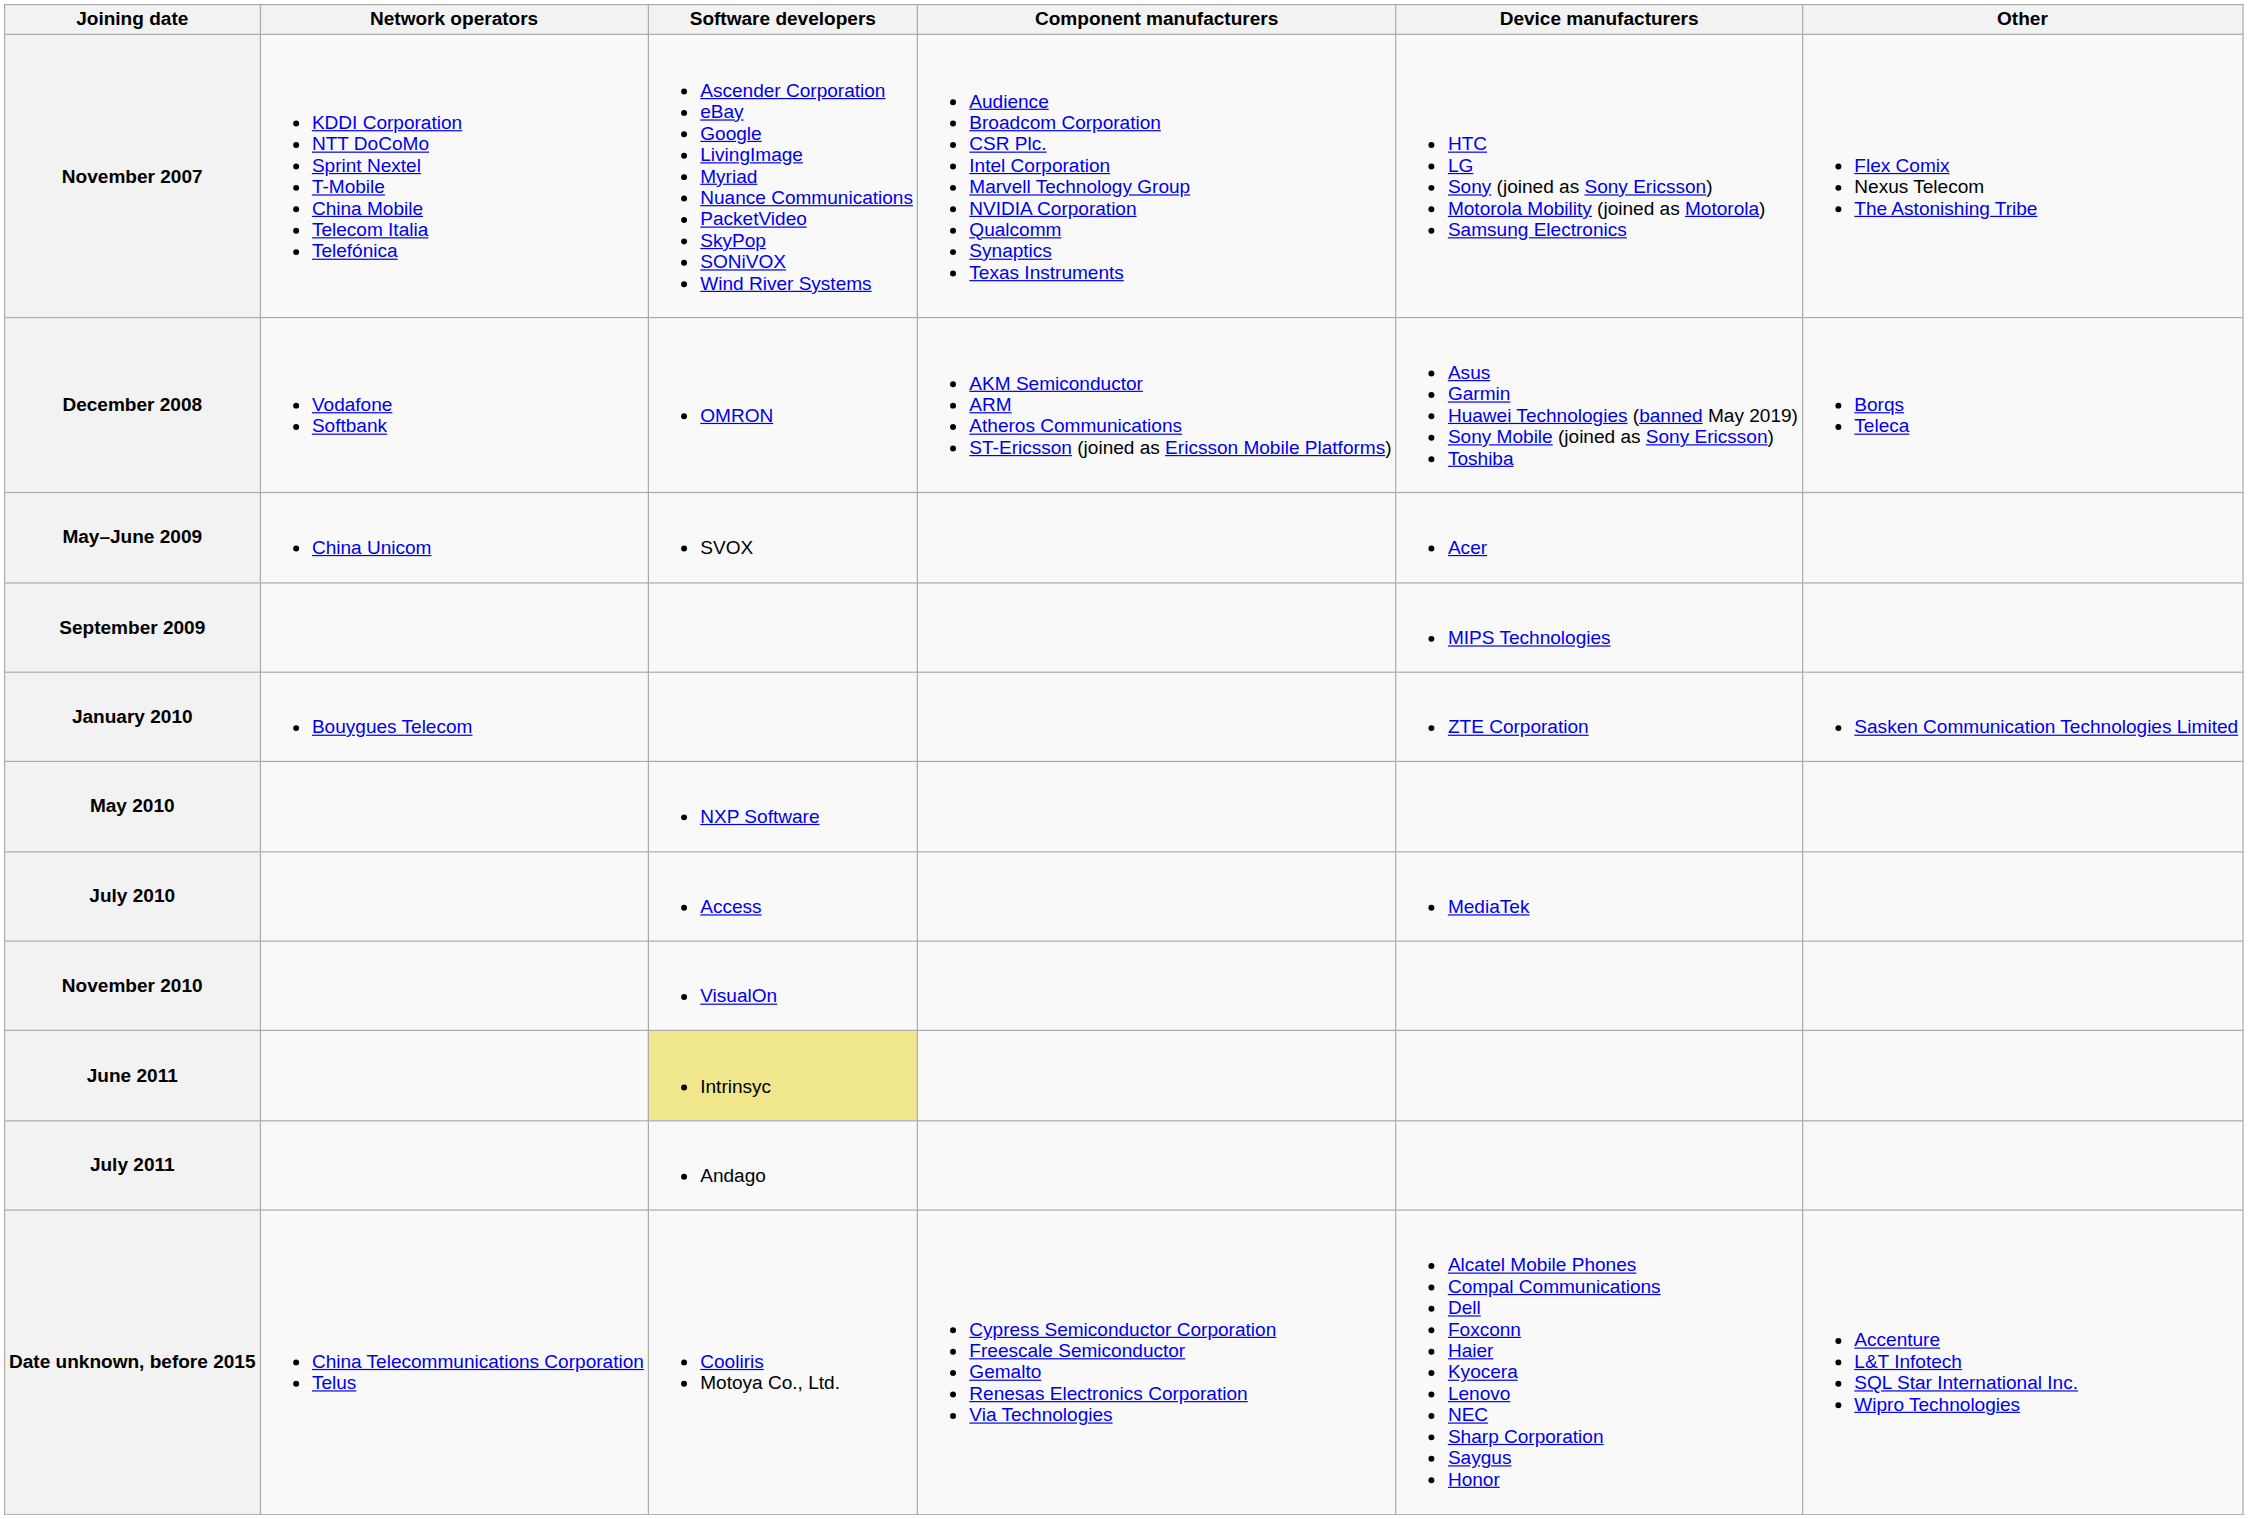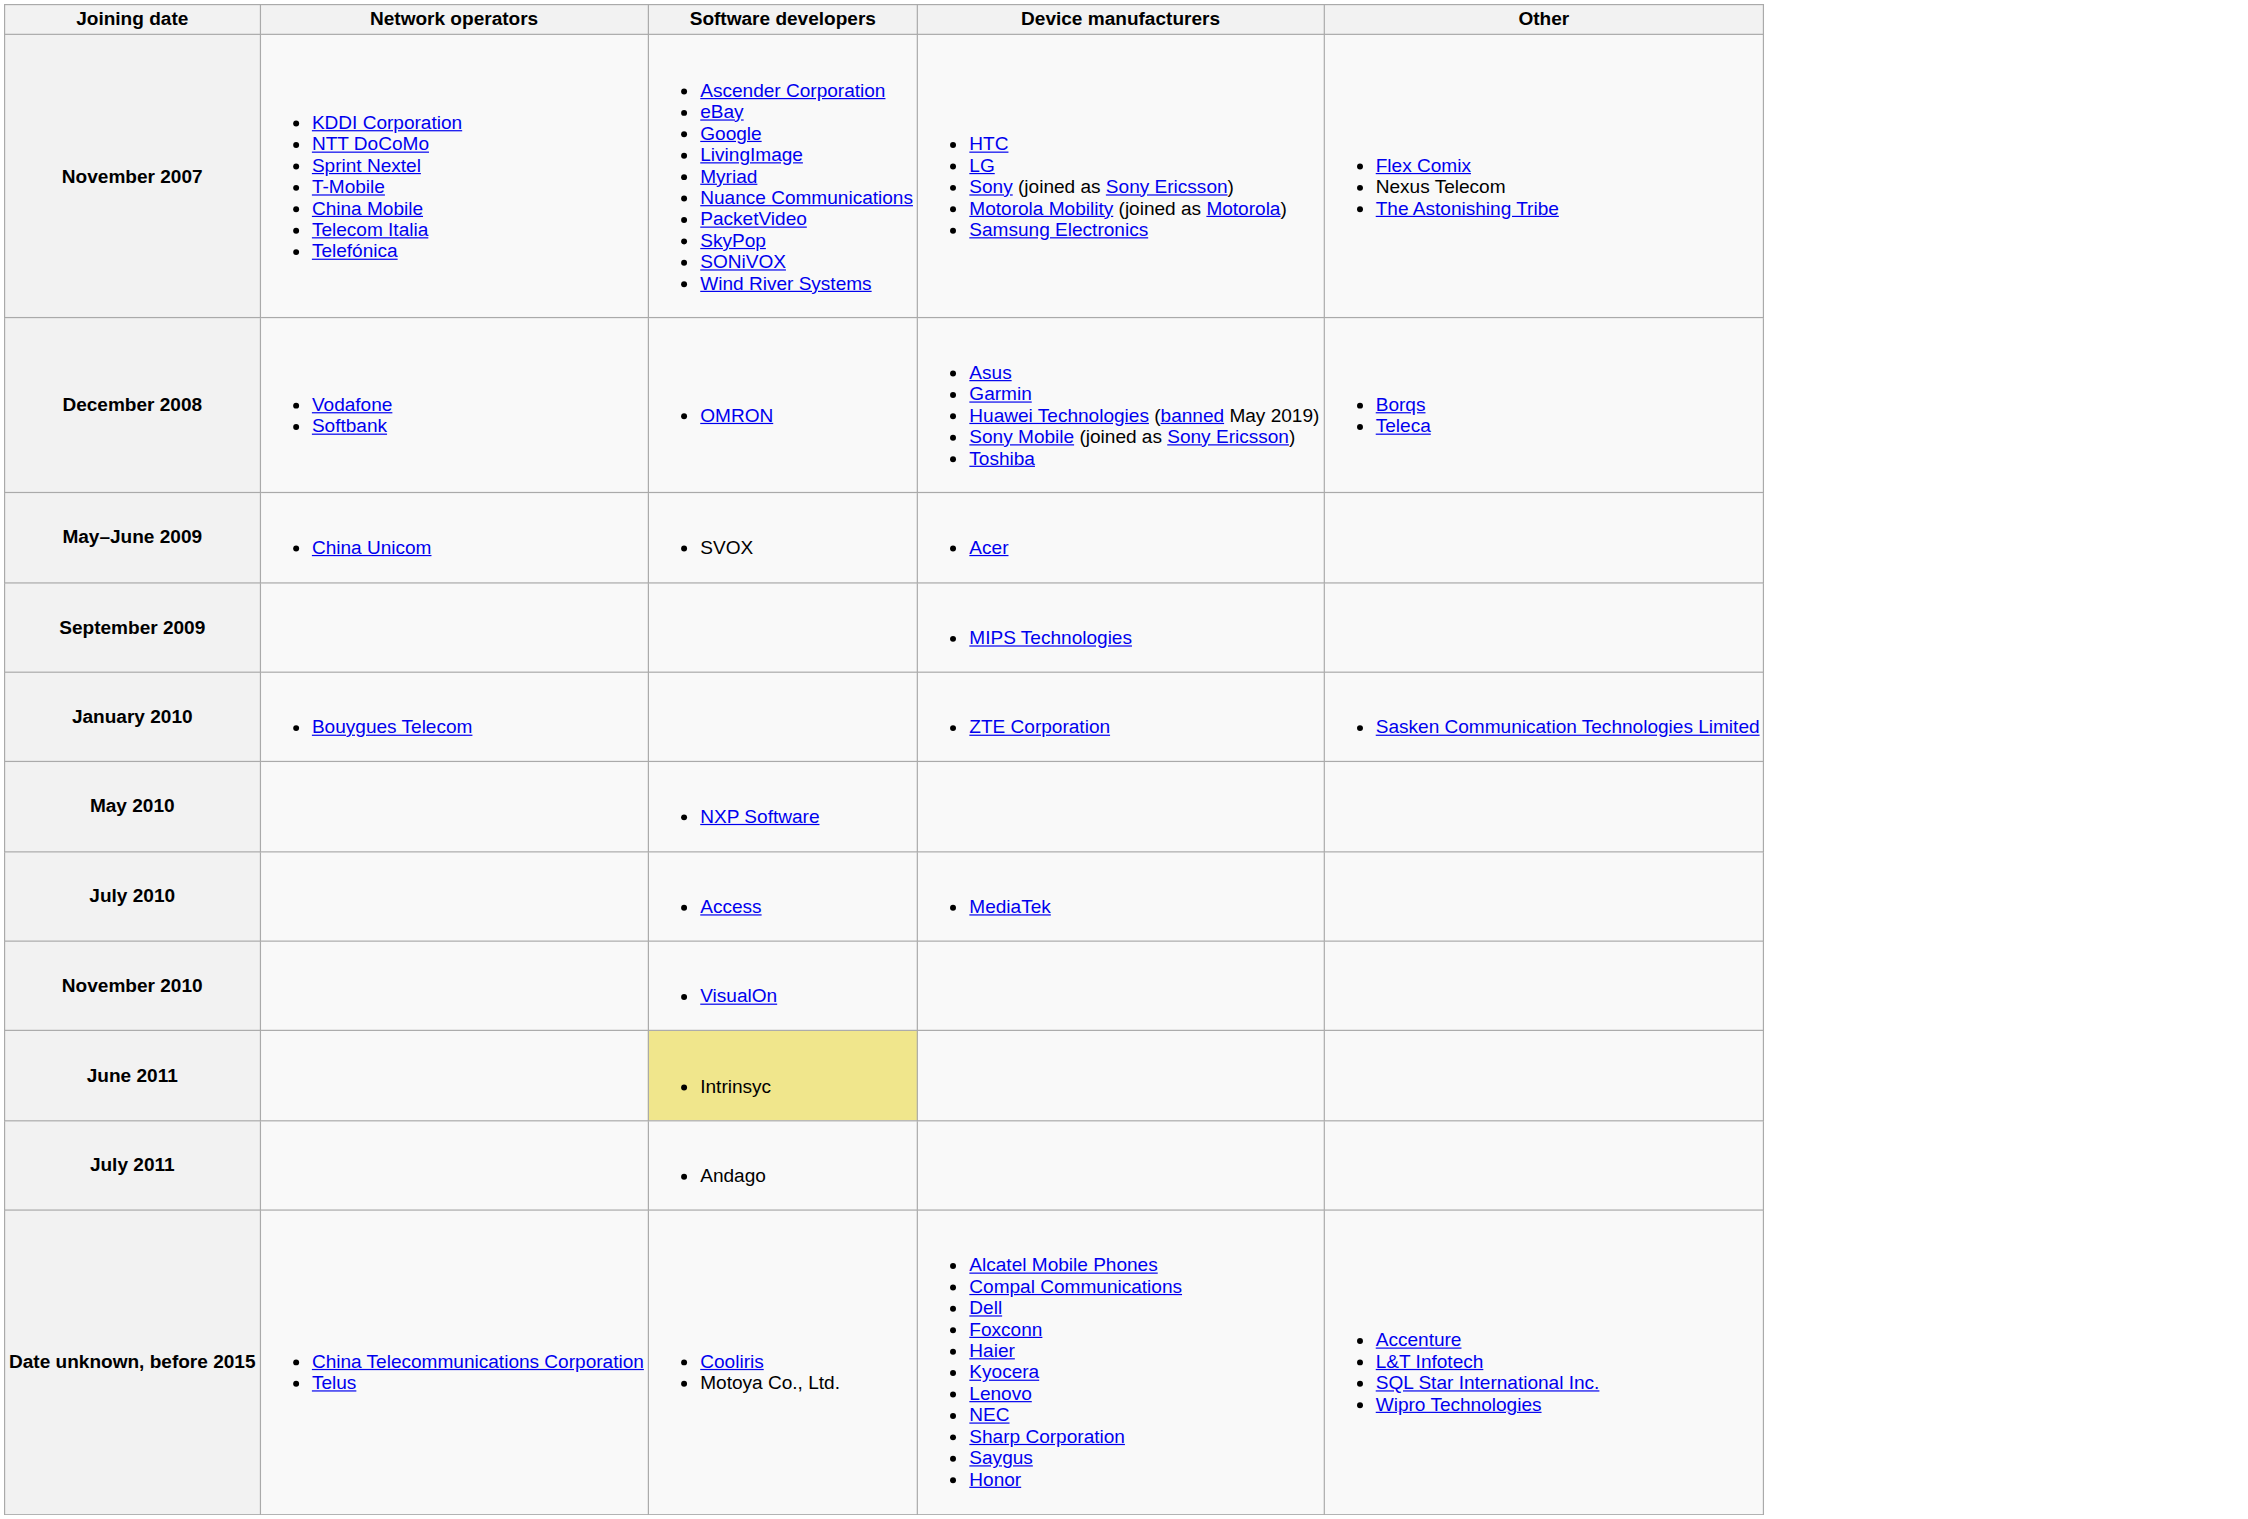- column: Component manufacturers | Audience Broadcom Corporation CSR Plc. Intel Corporation Marvell Technology Group NVIDIA Corporation Qualcomm Synaptics Texas Instruments | AKM Semiconductor ARM Atheros Communications ST-Ericsson (joined as Ericsson Mobile Platforms) | Cypress Semiconductor Corporation Freescale Semiconductor Gemalto Renesas Electronics Corporation Via Technologies
